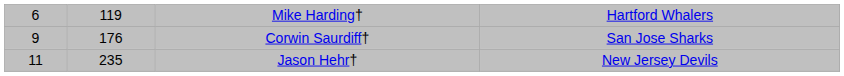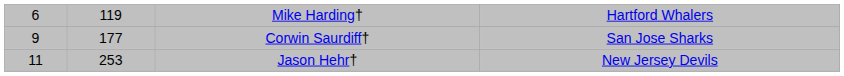Corwin Saurdiff† | column 2: 176 -> 177
Jason Hehr† | column 2: 235 -> 253
